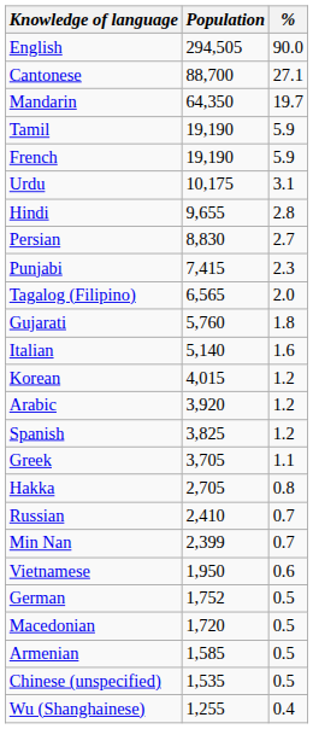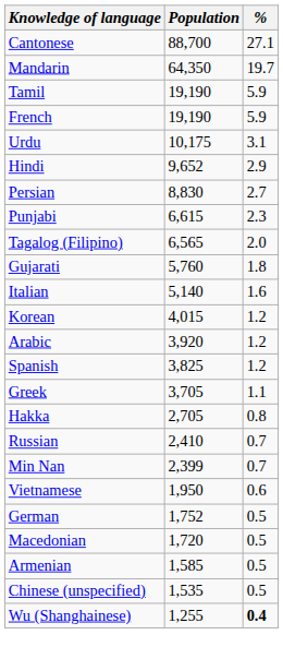- row: English | 294,505 | 90.0
Hindi | Population: 9,655 -> 9,652
Hindi | %: 2.8 -> 2.9
Punjabi | Population: 7,415 -> 6,615
Wu (Shanghainese) | %: normal -> bold
